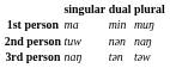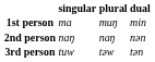columns swapped: dual <-> plural
2nd person | singular: tuw -> naŋ
3rd person | singular: naŋ -> tuw
